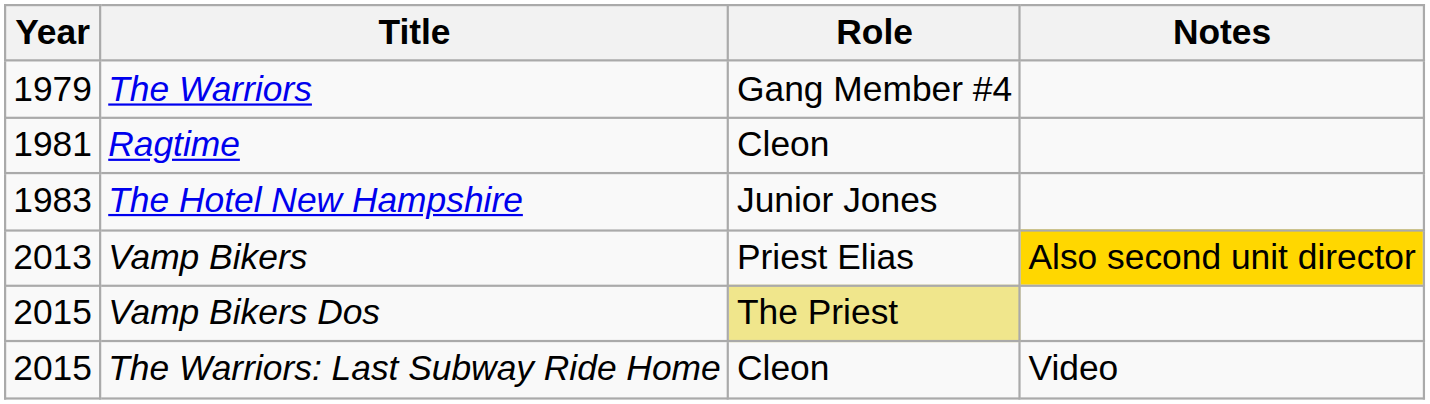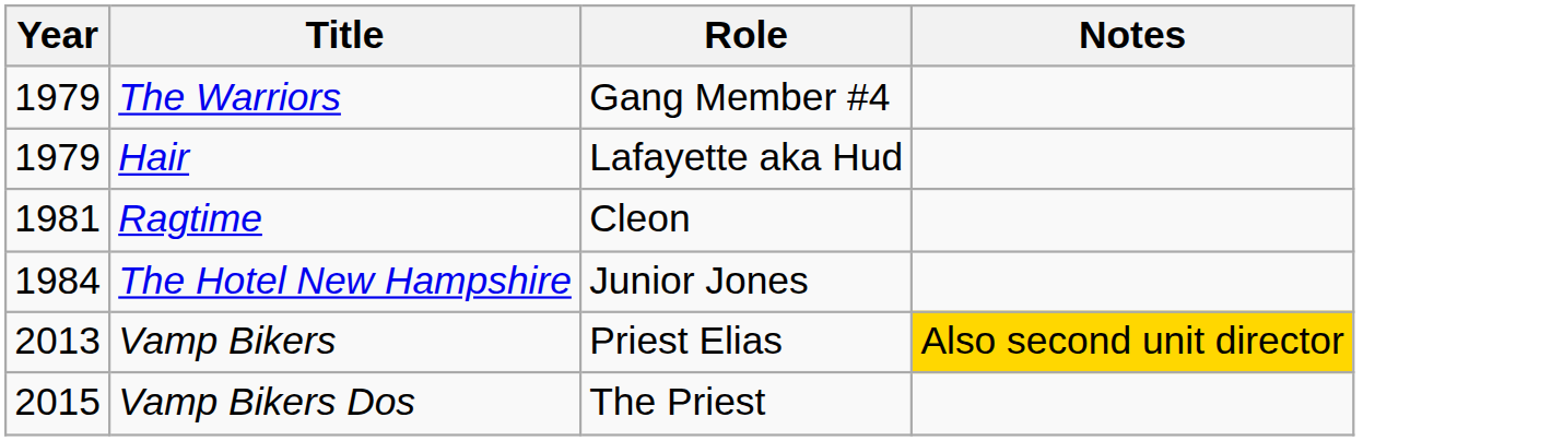+ row: 1979 | Hair | Lafayette aka Hud
The Hotel New Hampshire | Year: 1983 -> 1984
Vamp Bikers Dos | Role: khaki background -> no background
- row: 2015 | The Warriors: Last Subway Ride Home | Cleon | Video
